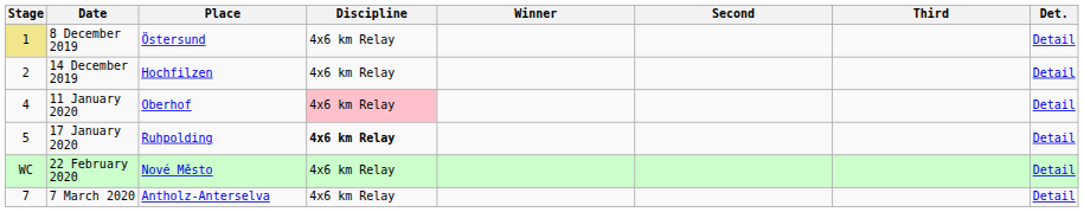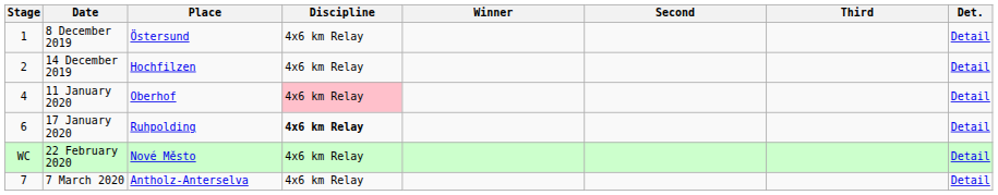8 December 2019 | Stage: khaki background -> no background
17 January 2020 | Stage: 5 -> 6
